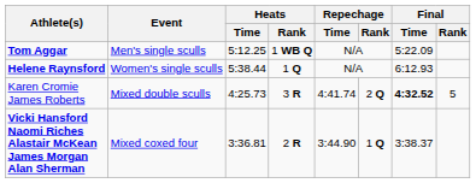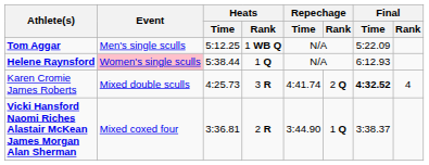Helene Raynsford | Event: no background -> pink background
Karen Cromie James Roberts | Final / Rank: 5 -> 4
